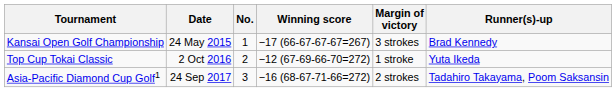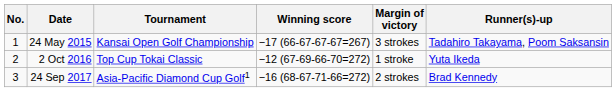columns swapped: No. <-> Tournament
24 May 2015 | Runner(s)-up: Brad Kennedy -> Tadahiro Takayama, Poom Saksansin
24 Sep 2017 | Runner(s)-up: Tadahiro Takayama, Poom Saksansin -> Brad Kennedy
